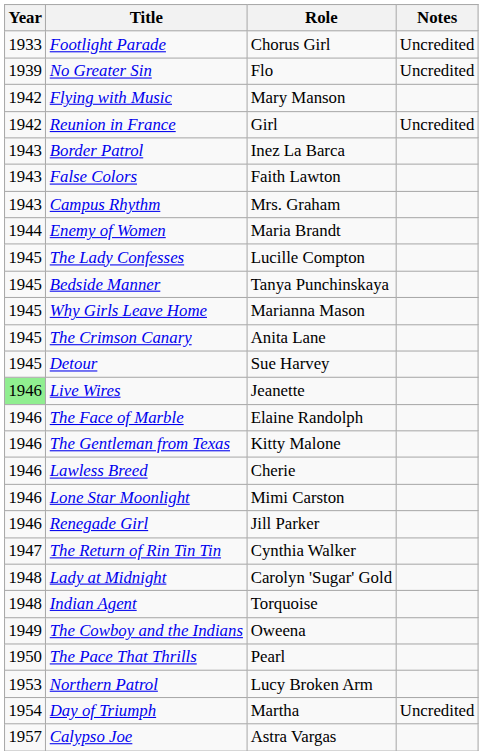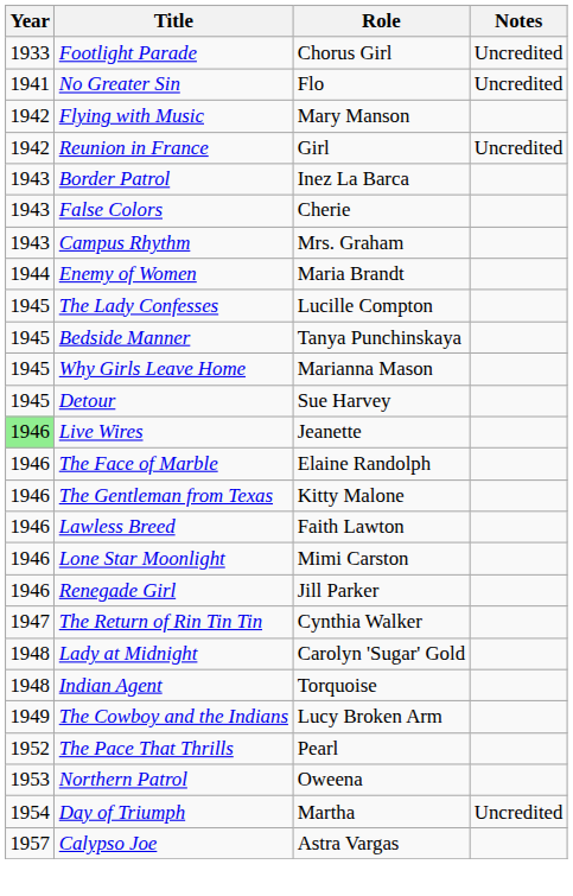No Greater Sin | Year: 1939 -> 1941
False Colors | Role: Faith Lawton -> Cherie
- row: 1945 | The Crimson Canary | Anita Lane
Lawless Breed | Role: Cherie -> Faith Lawton
The Cowboy and the Indians | Role: Oweena -> Lucy Broken Arm
The Pace That Thrills | Year: 1950 -> 1952
Northern Patrol | Role: Lucy Broken Arm -> Oweena
